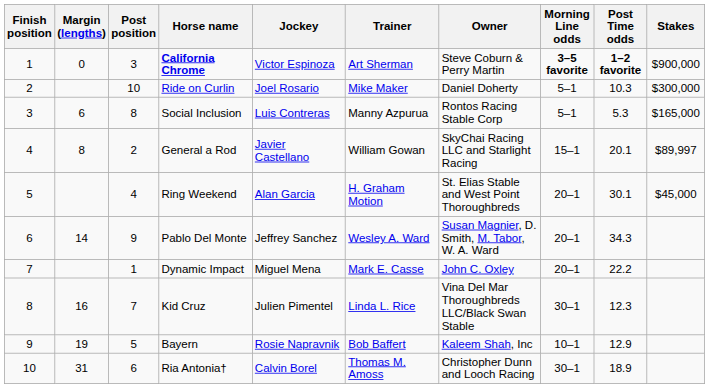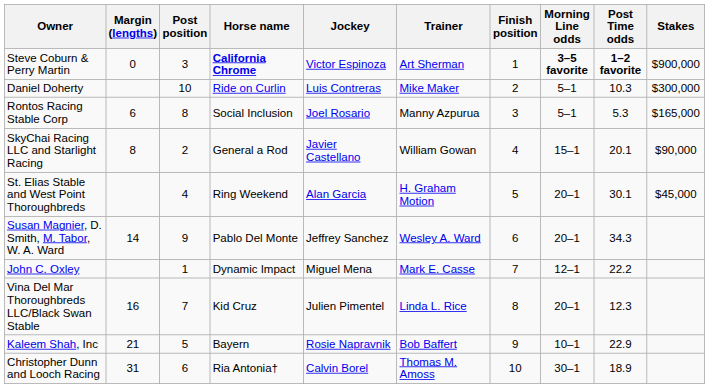columns swapped: Finish position <-> Owner
Ride on Curlin | Jockey: Joel Rosario -> Luis Contreras
Social Inclusion | Jockey: Luis Contreras -> Joel Rosario
General a Rod | Stakes: $89,997 -> $90,000
Dynamic Impact | Morning Line odds: 20–1 -> 12–1
Kid Cruz | Morning Line odds: 30–1 -> 20–1
Bayern | Margin (lengths): 19 -> 21
Bayern | Post Time odds: 12.9 -> 22.9
